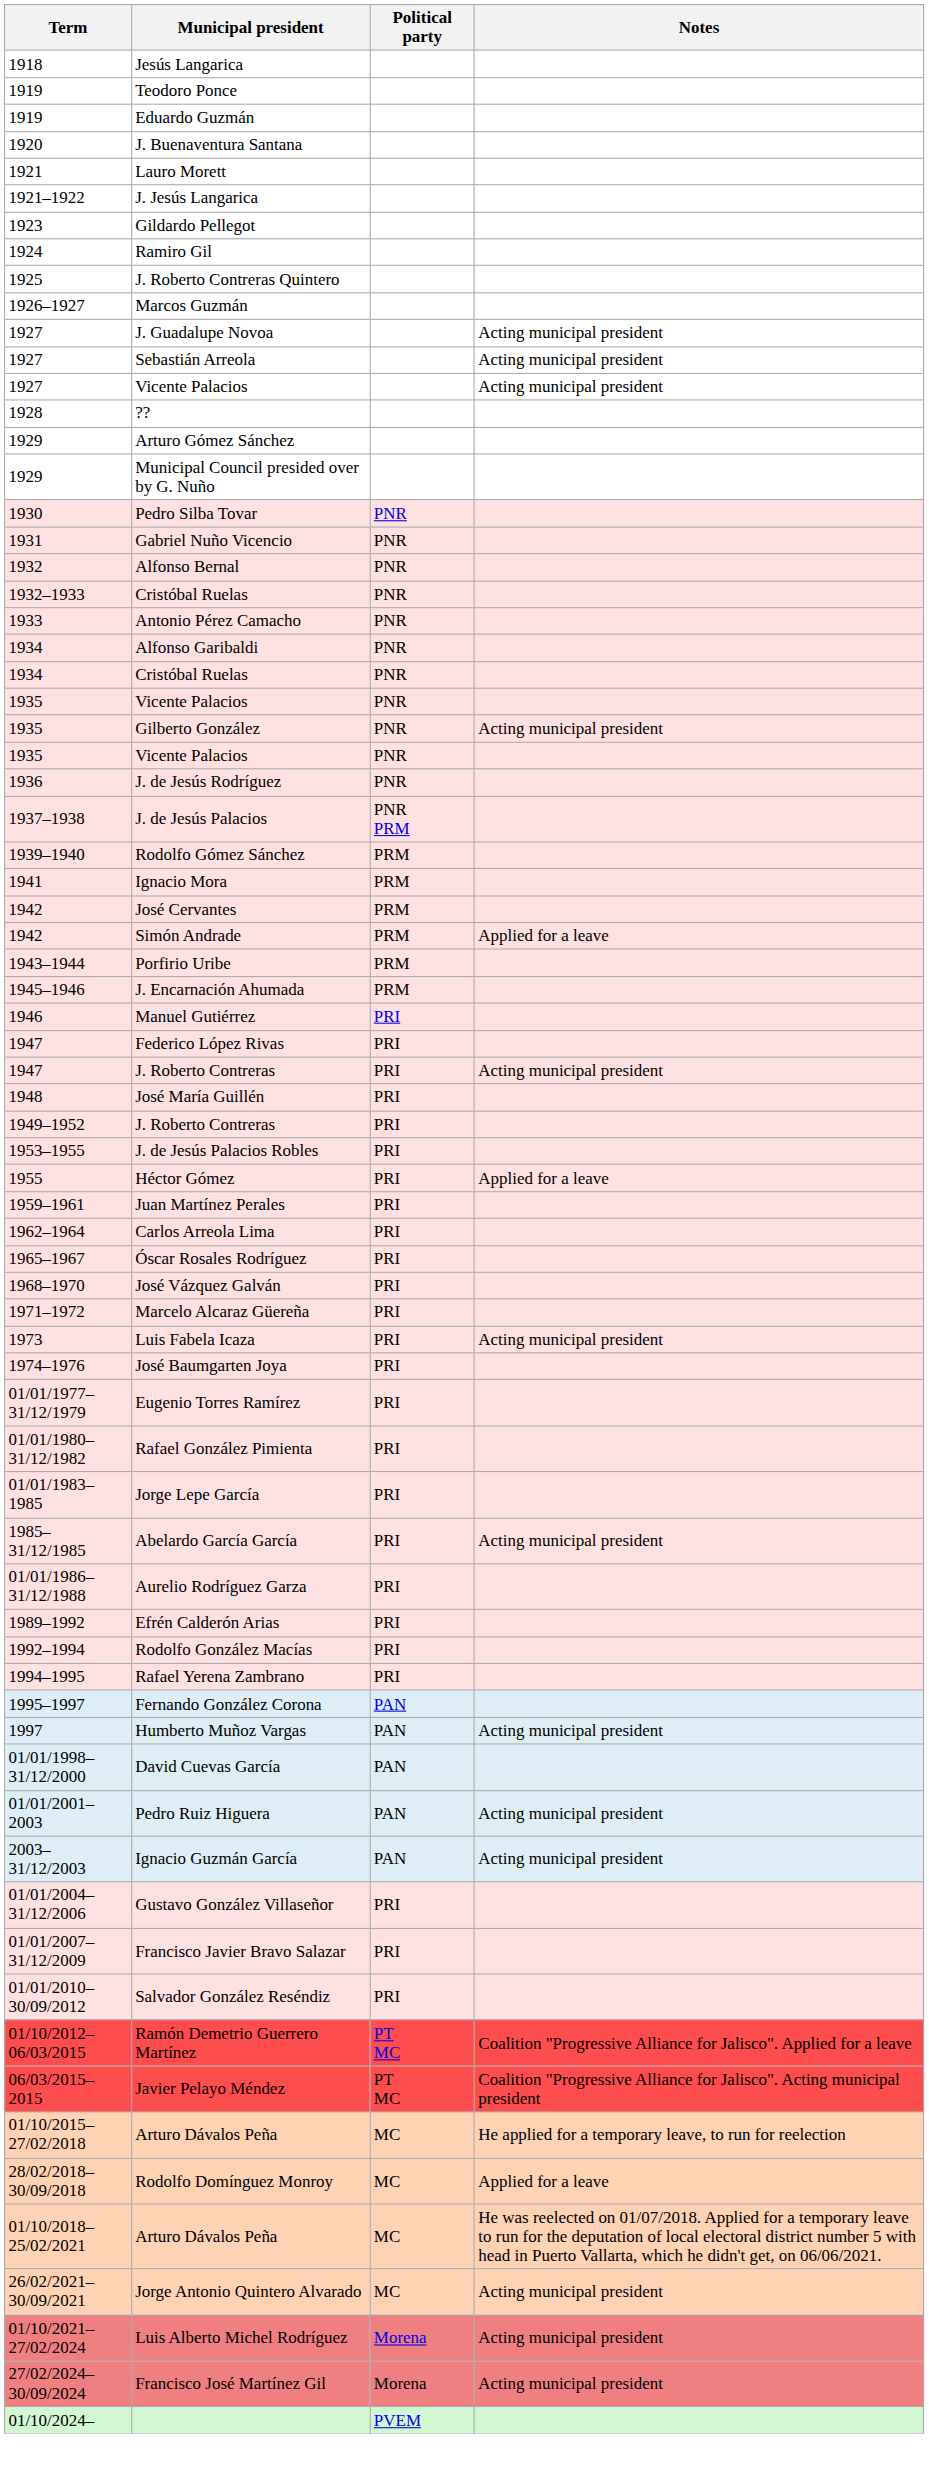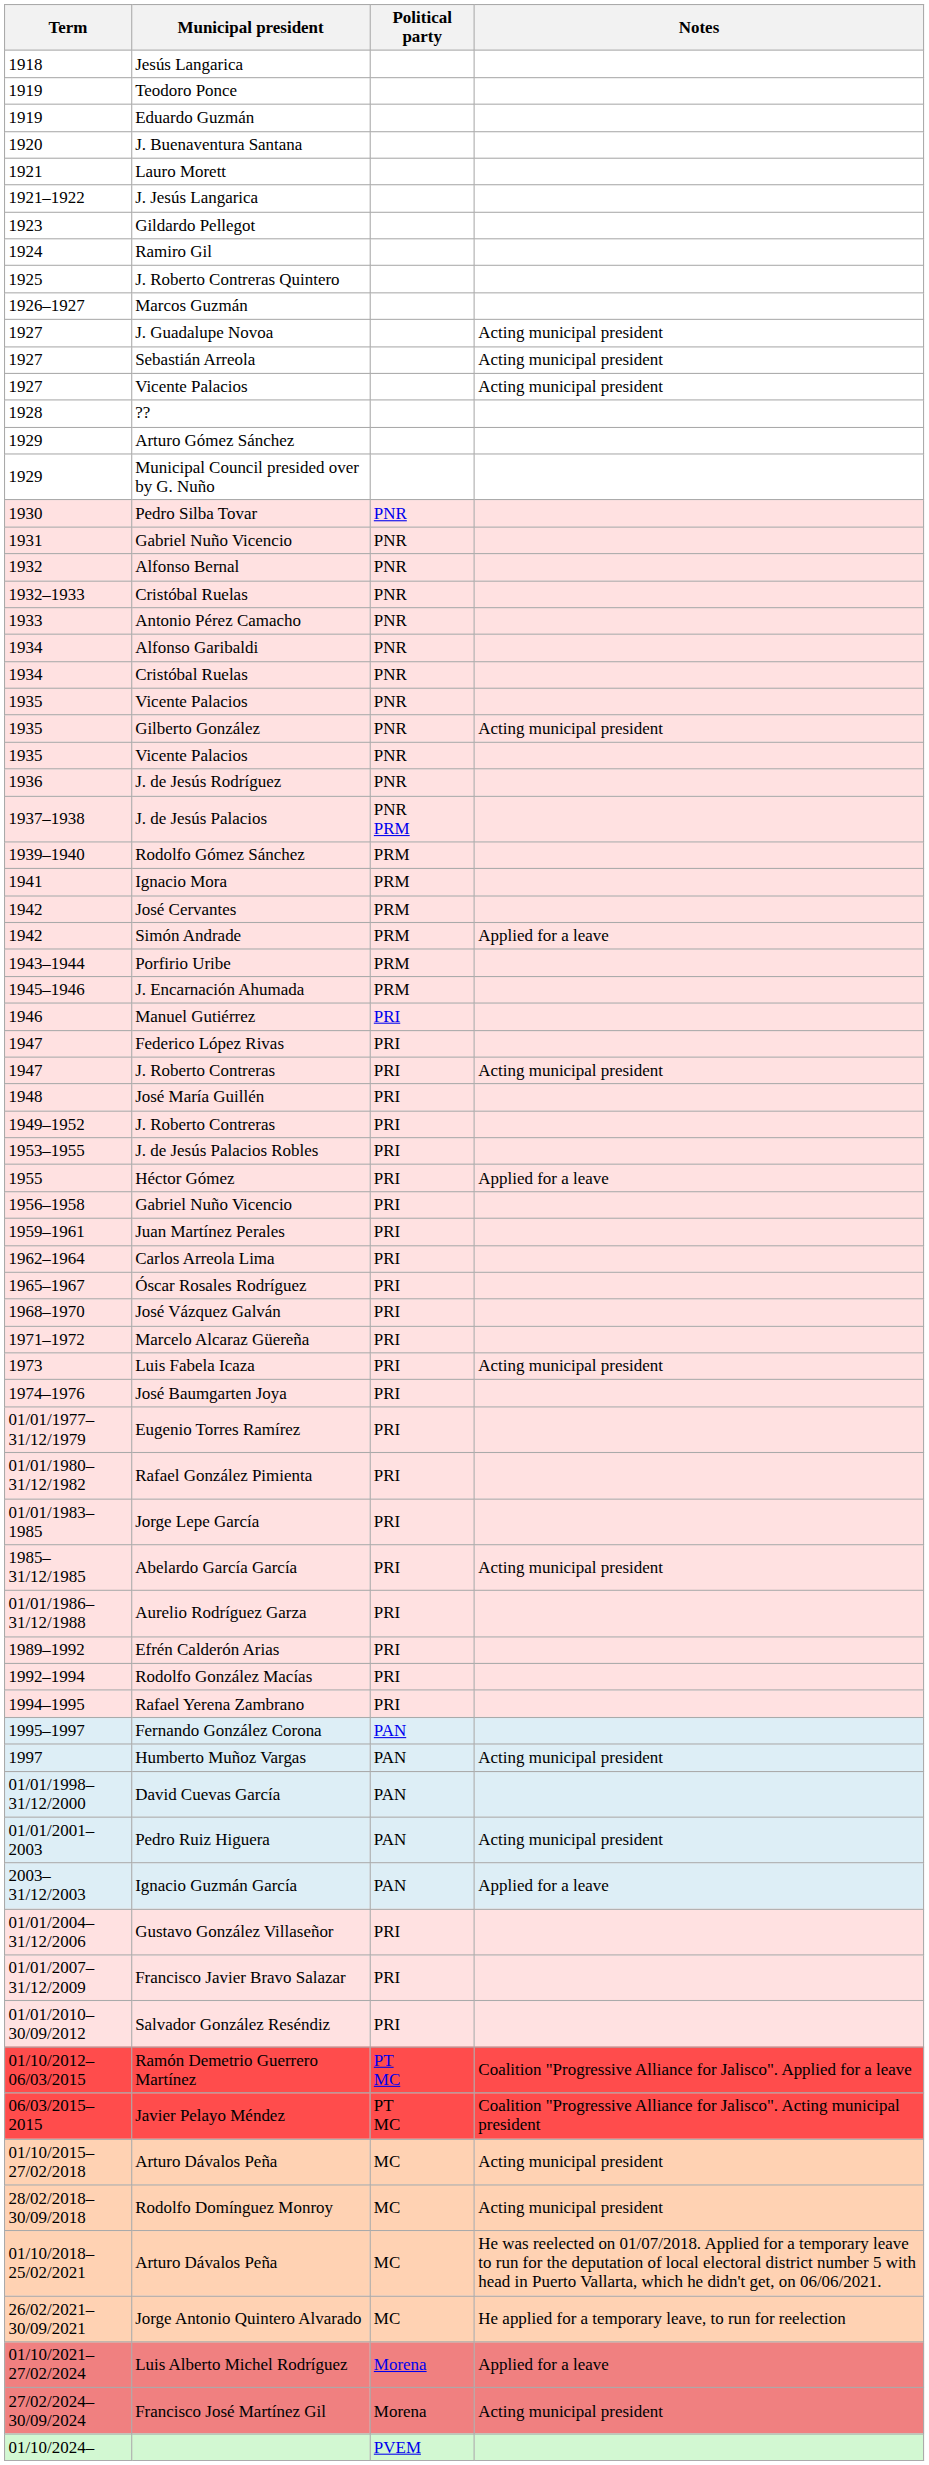+ row: 1956–1958 | Gabriel Nuño Vicencio | PRI
Ignacio Guzmán García | Notes: Acting municipal president -> Applied for a leave
01/10/2015–27/02/2018 / Arturo Dávalos Peña | Notes: He applied for a temporary leave, to run for reelection -> Acting municipal president
Rodolfo Domínguez Monroy | Notes: Applied for a leave -> Acting municipal president
Jorge Antonio Quintero Alvarado | Notes: Acting municipal president -> He applied for a temporary leave, to run for reelection
Luis Alberto Michel Rodríguez | Notes: Acting municipal president -> Applied for a leave
